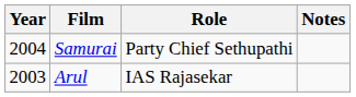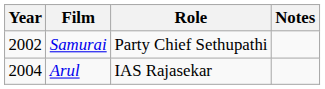Samurai | Year: 2004 -> 2002
Arul | Year: 2003 -> 2004
